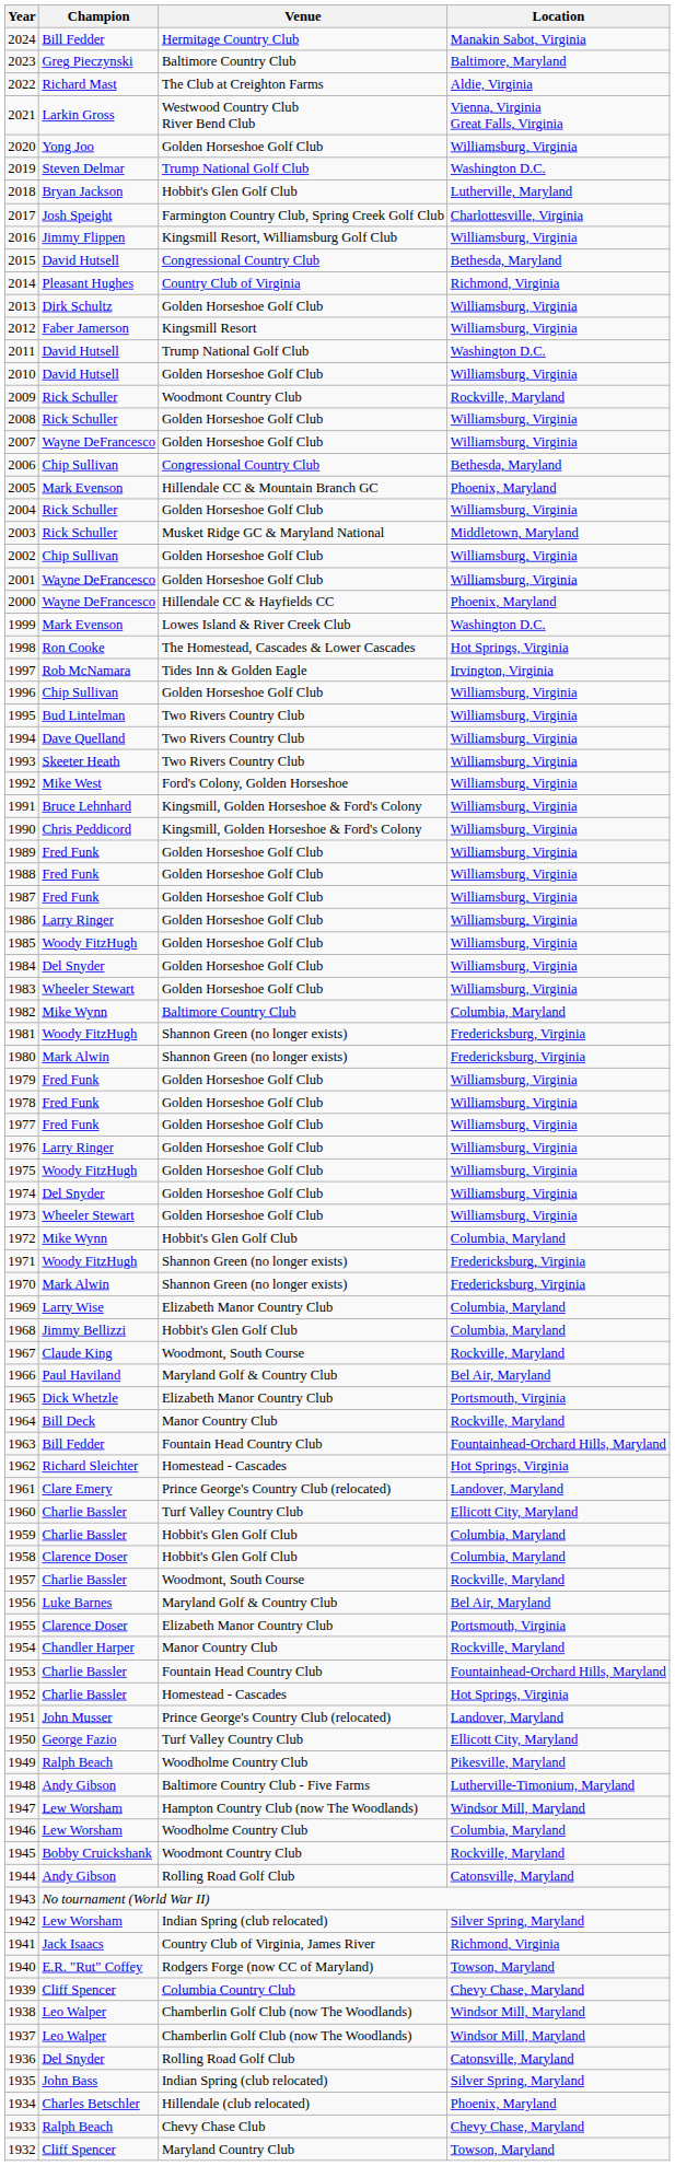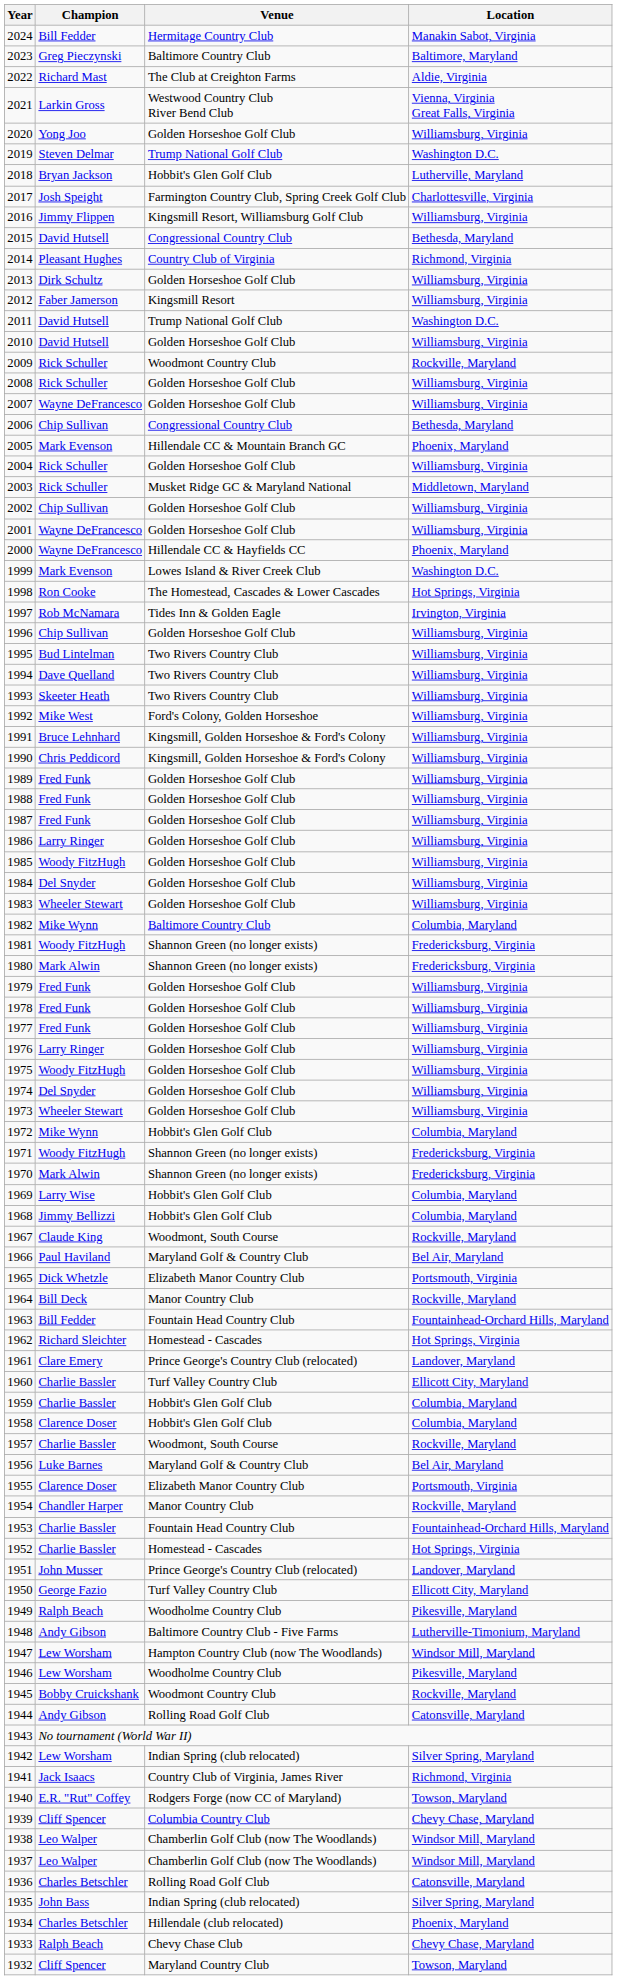1969 | Venue: Elizabeth Manor Country Club -> Hobbit's Glen Golf Club
1946 | Location: Columbia, Maryland -> Pikesville, Maryland
1936 | Champion: Del Snyder -> Charles Betschler
